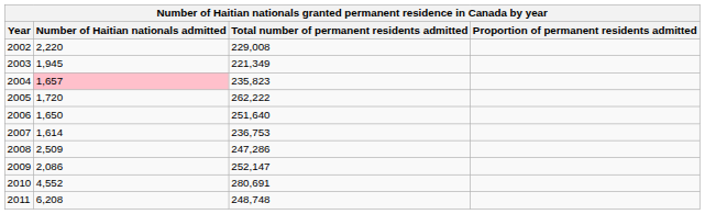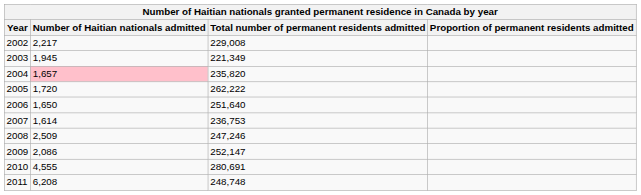2002 | Number of Haitian nationals admitted: 2,220 -> 2,217
2004 | Total number of permanent residents admitted: 235,823 -> 235,820
2008 | Total number of permanent residents admitted: 247,286 -> 247,246
2010 | Number of Haitian nationals admitted: 4,552 -> 4,555
